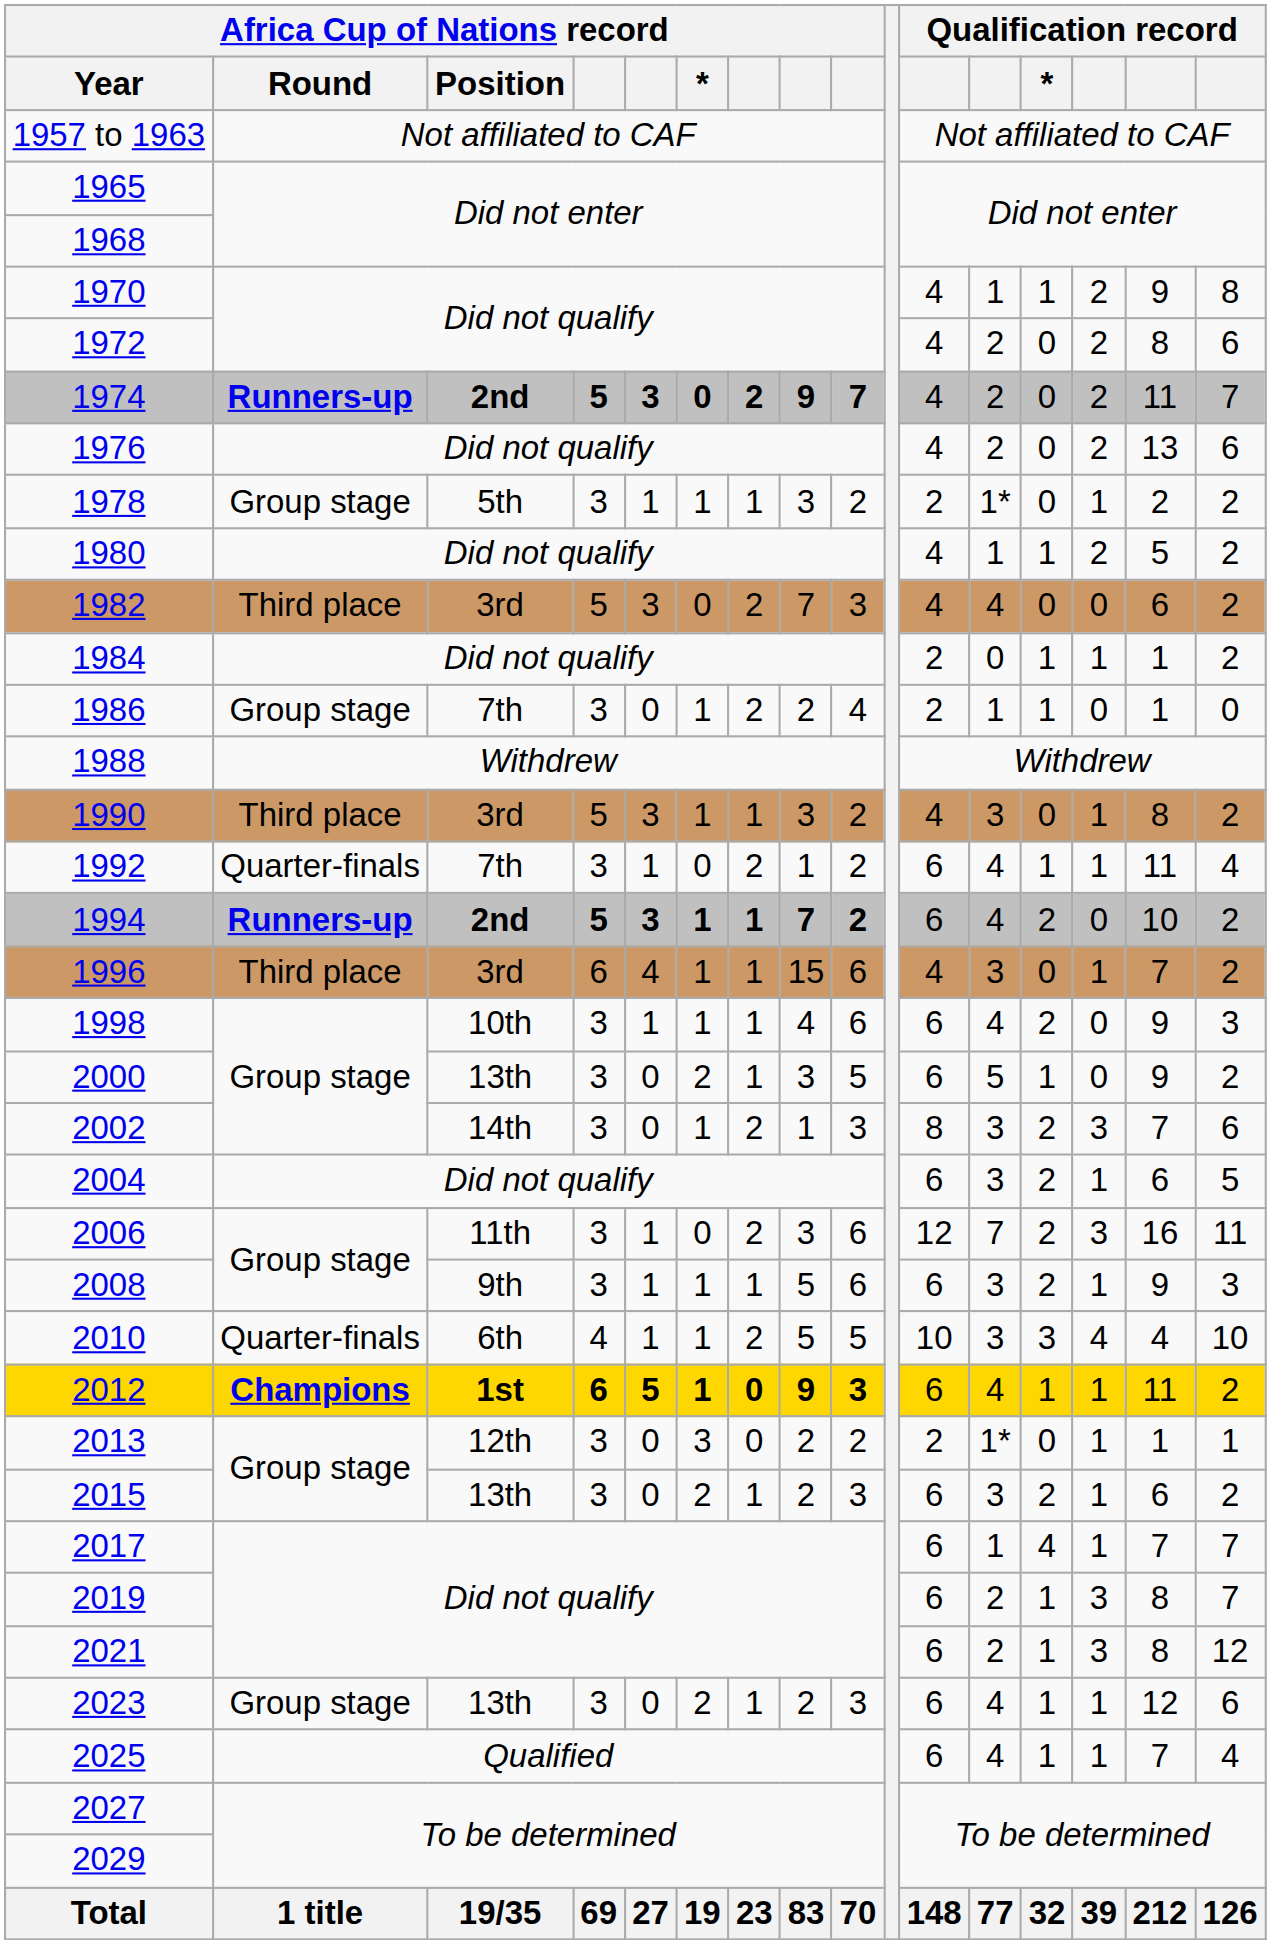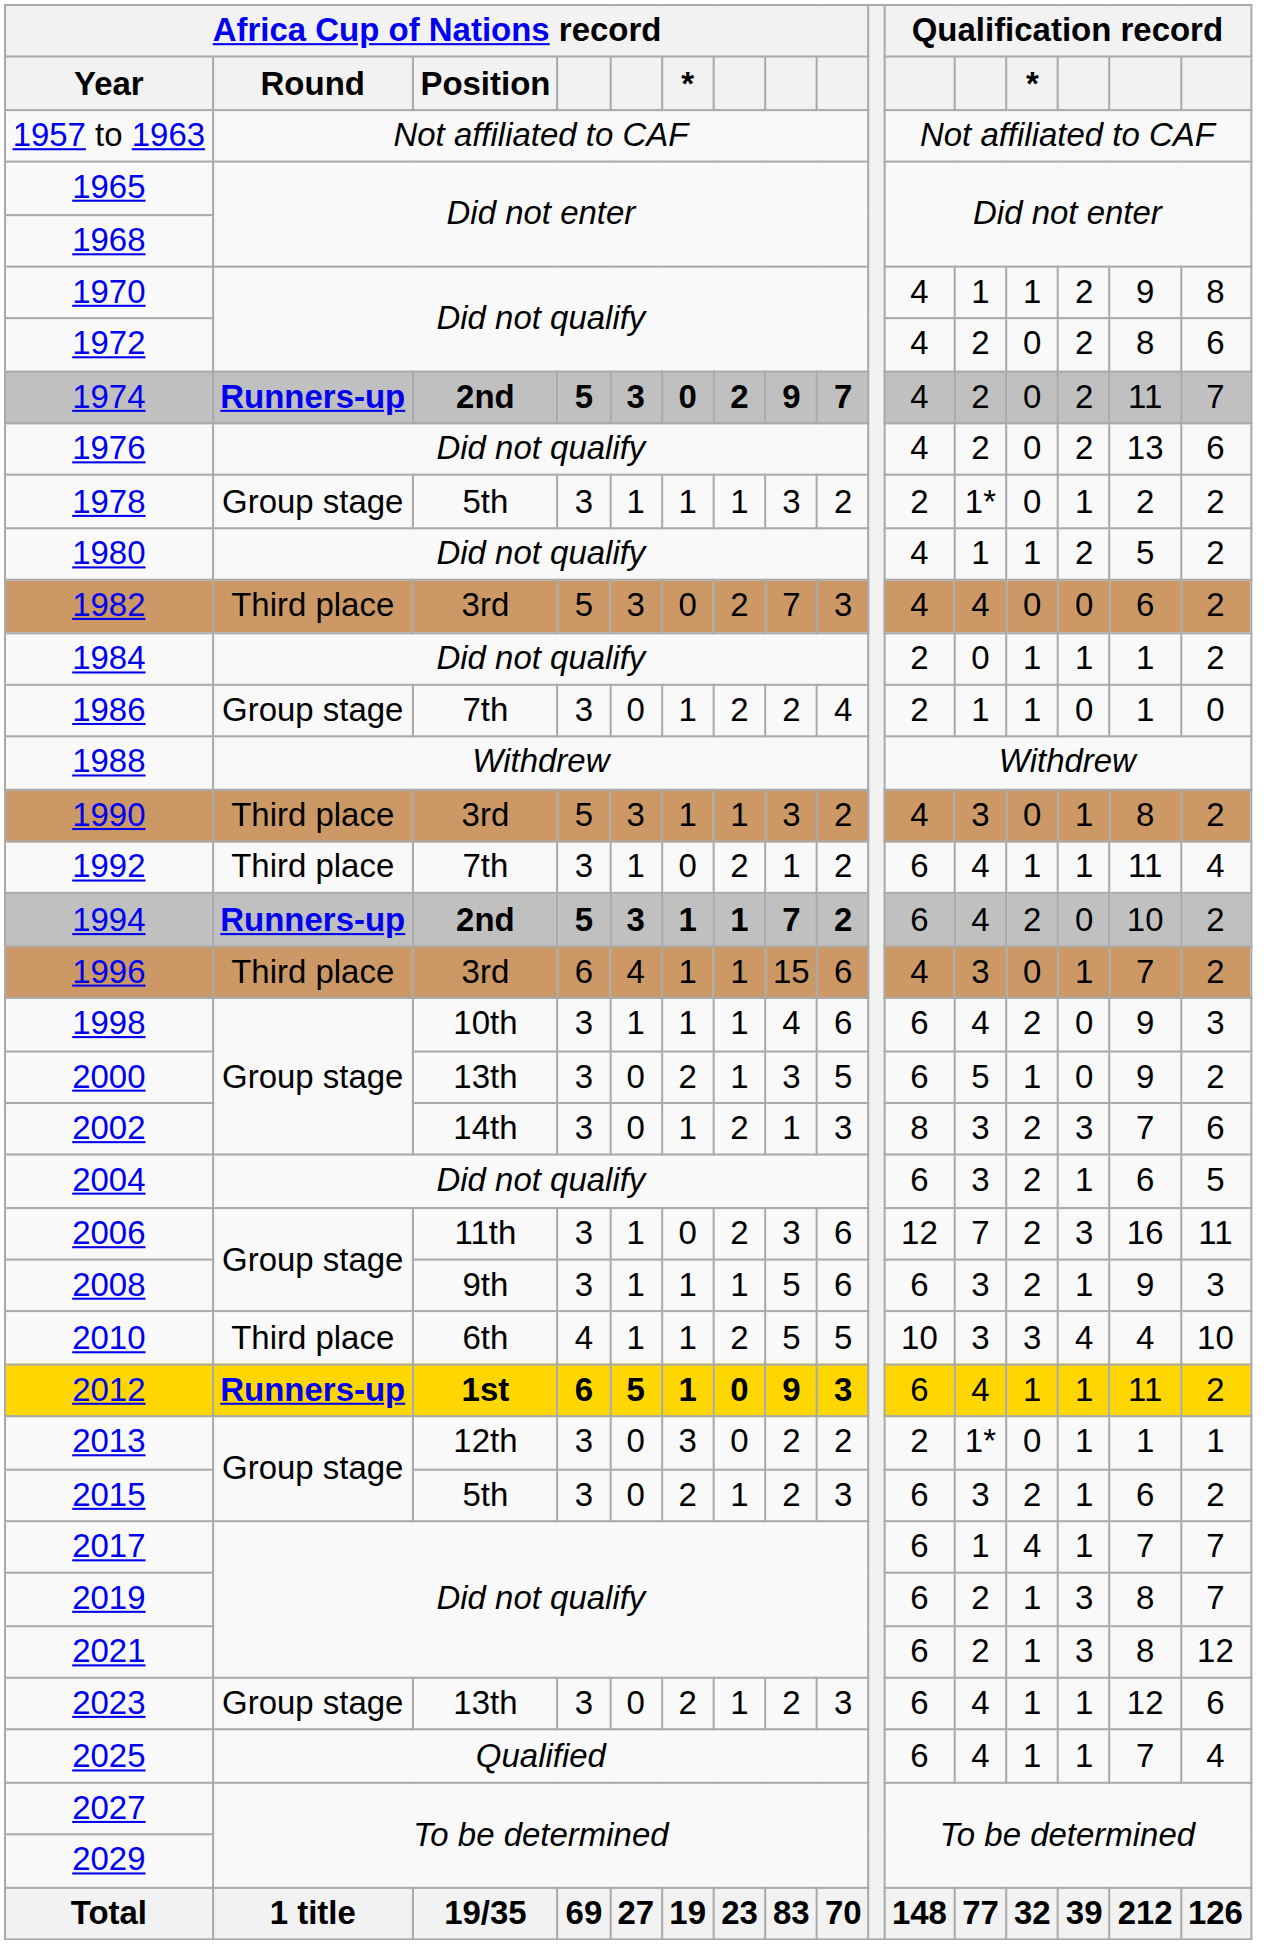1992 | Africa Cup of Nations record / Round: Quarter-finals -> Third place
2010 | Africa Cup of Nations record / Round: Quarter-finals -> Third place
2012 | Africa Cup of Nations record / Round: Champions -> Runners-up
2015 | Africa Cup of Nations record / Position: 13th -> 5th
